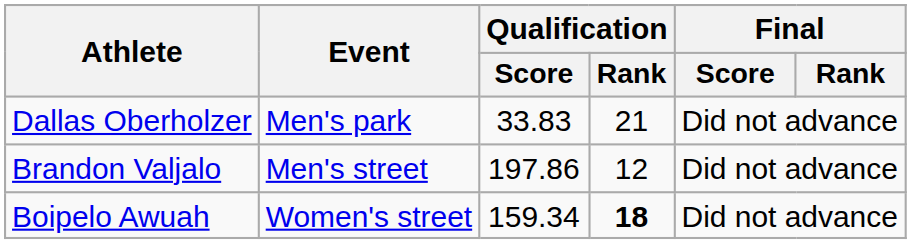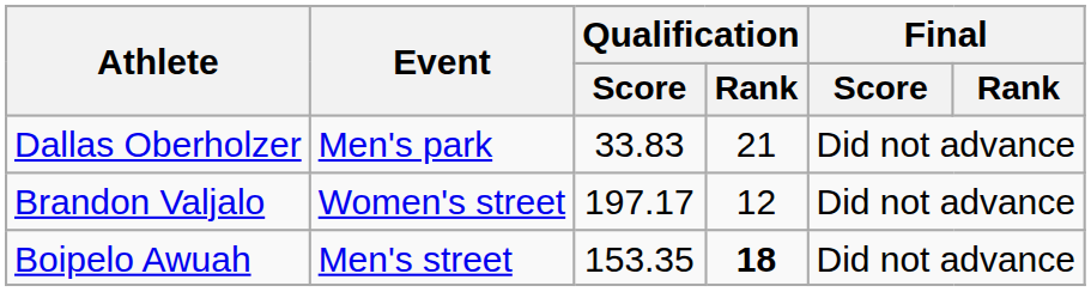Brandon Valjalo | Event: Men's street -> Women's street
Brandon Valjalo | Qualification / Score: 197.86 -> 197.17
Boipelo Awuah | Event: Women's street -> Men's street
Boipelo Awuah | Qualification / Score: 159.34 -> 153.35
